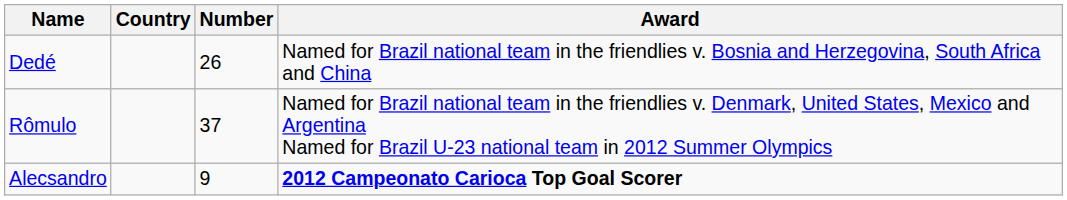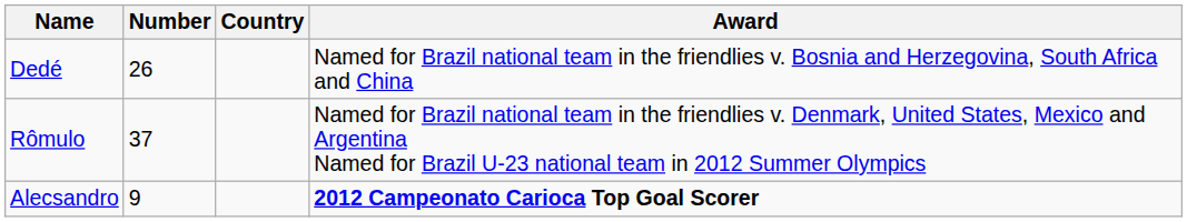columns swapped: Number <-> Country
